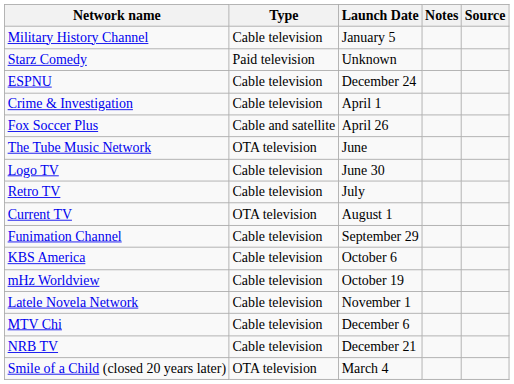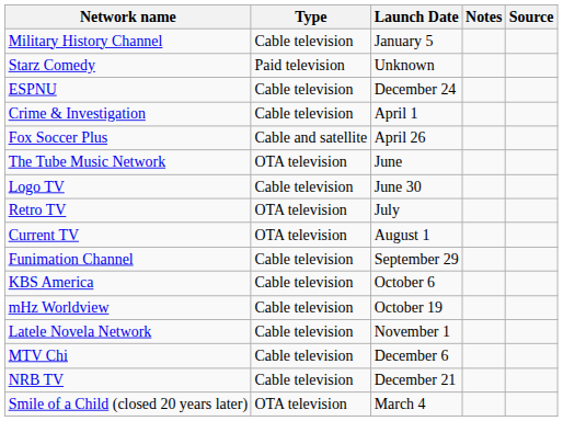Retro TV | Type: Cable television -> OTA television
